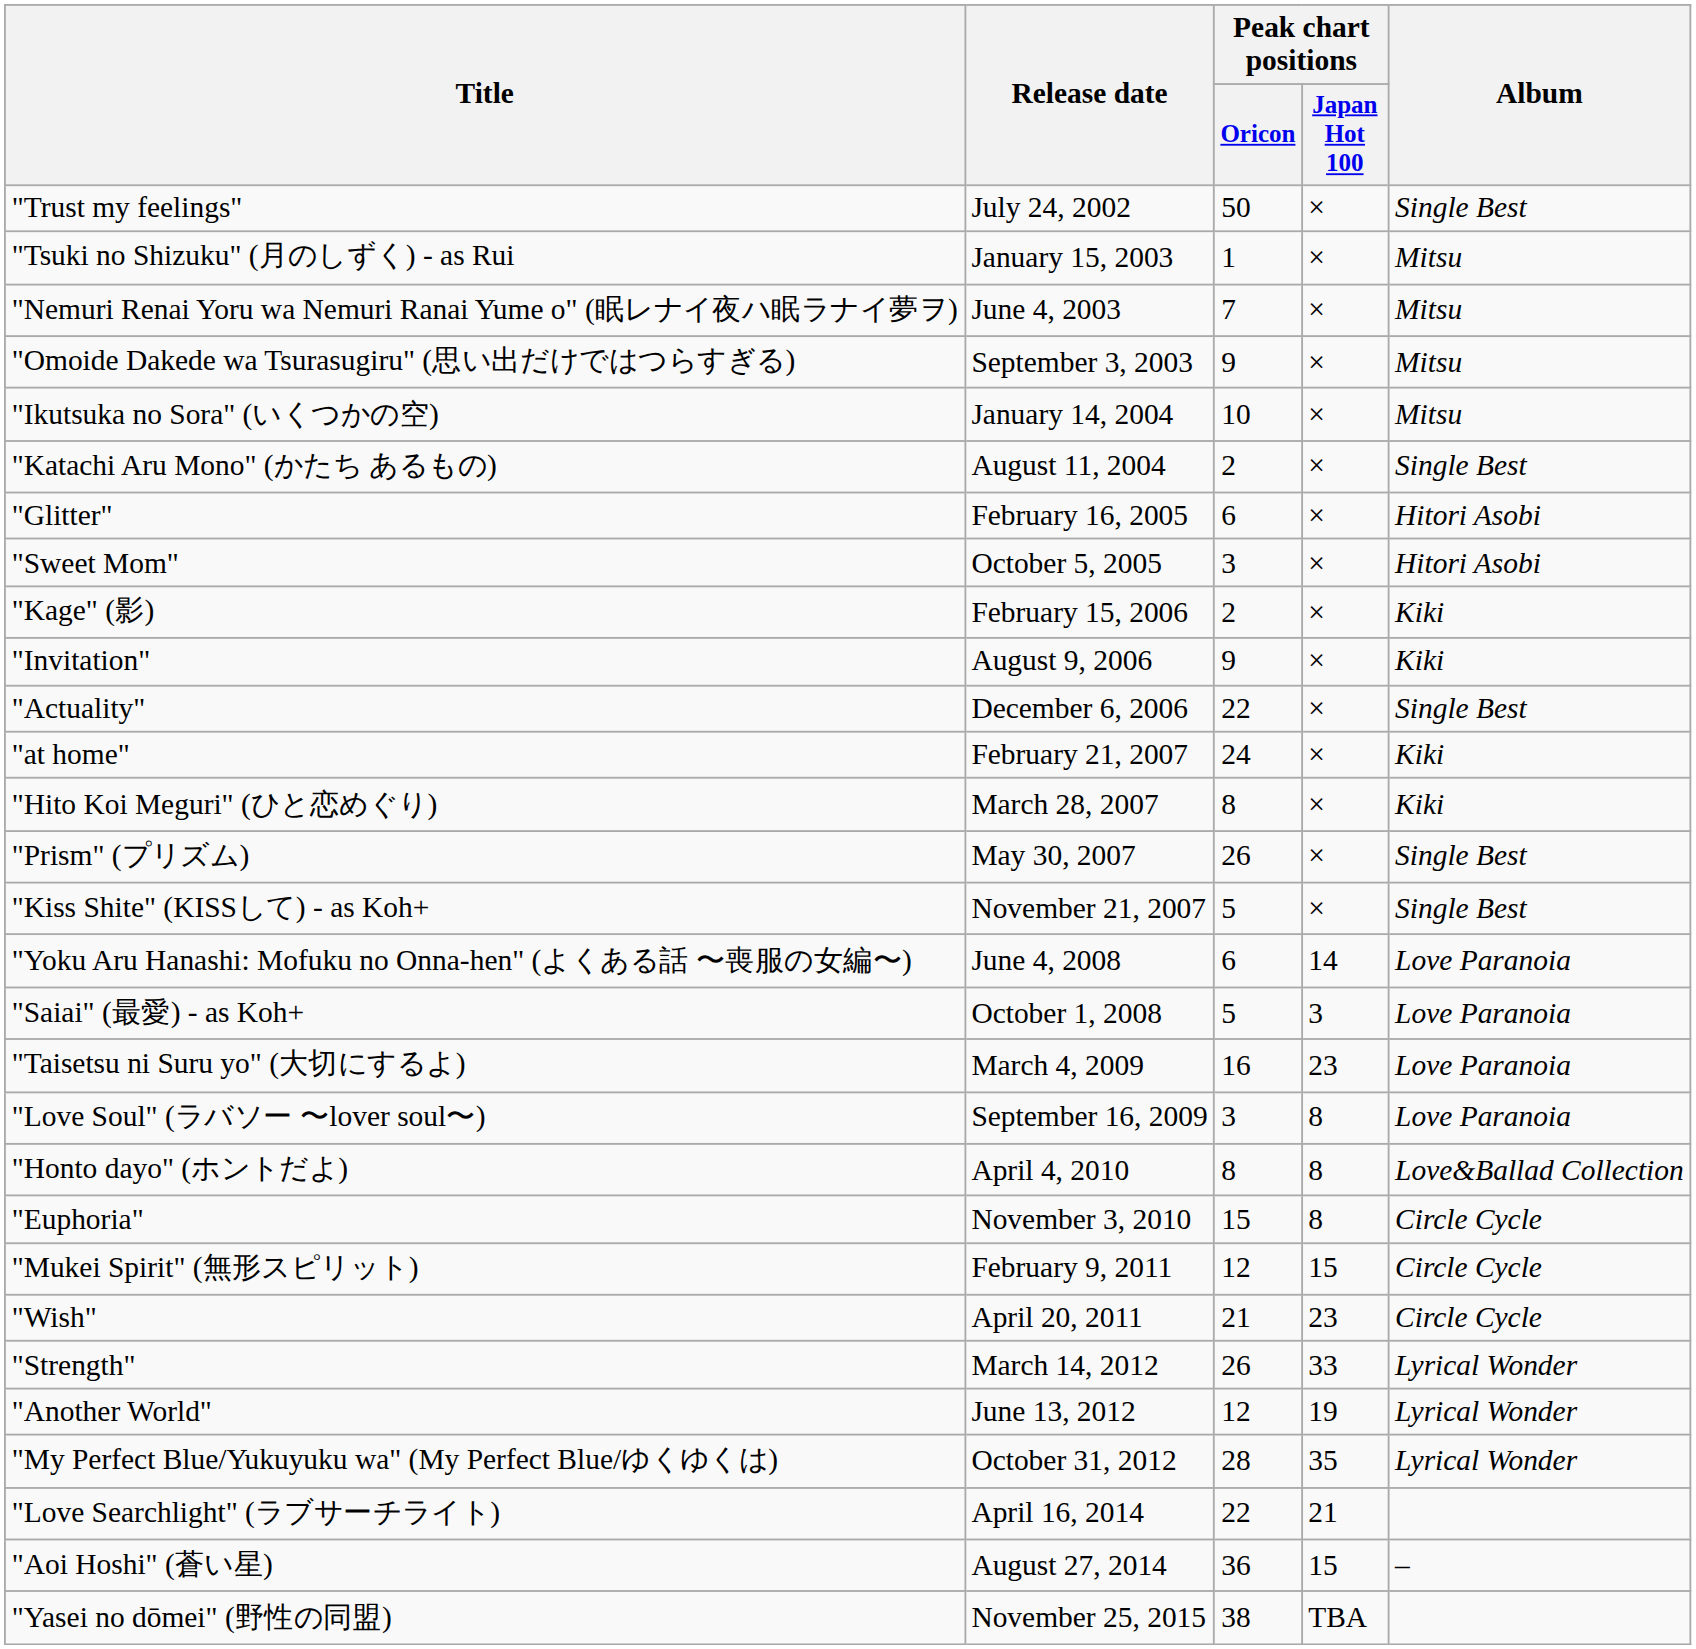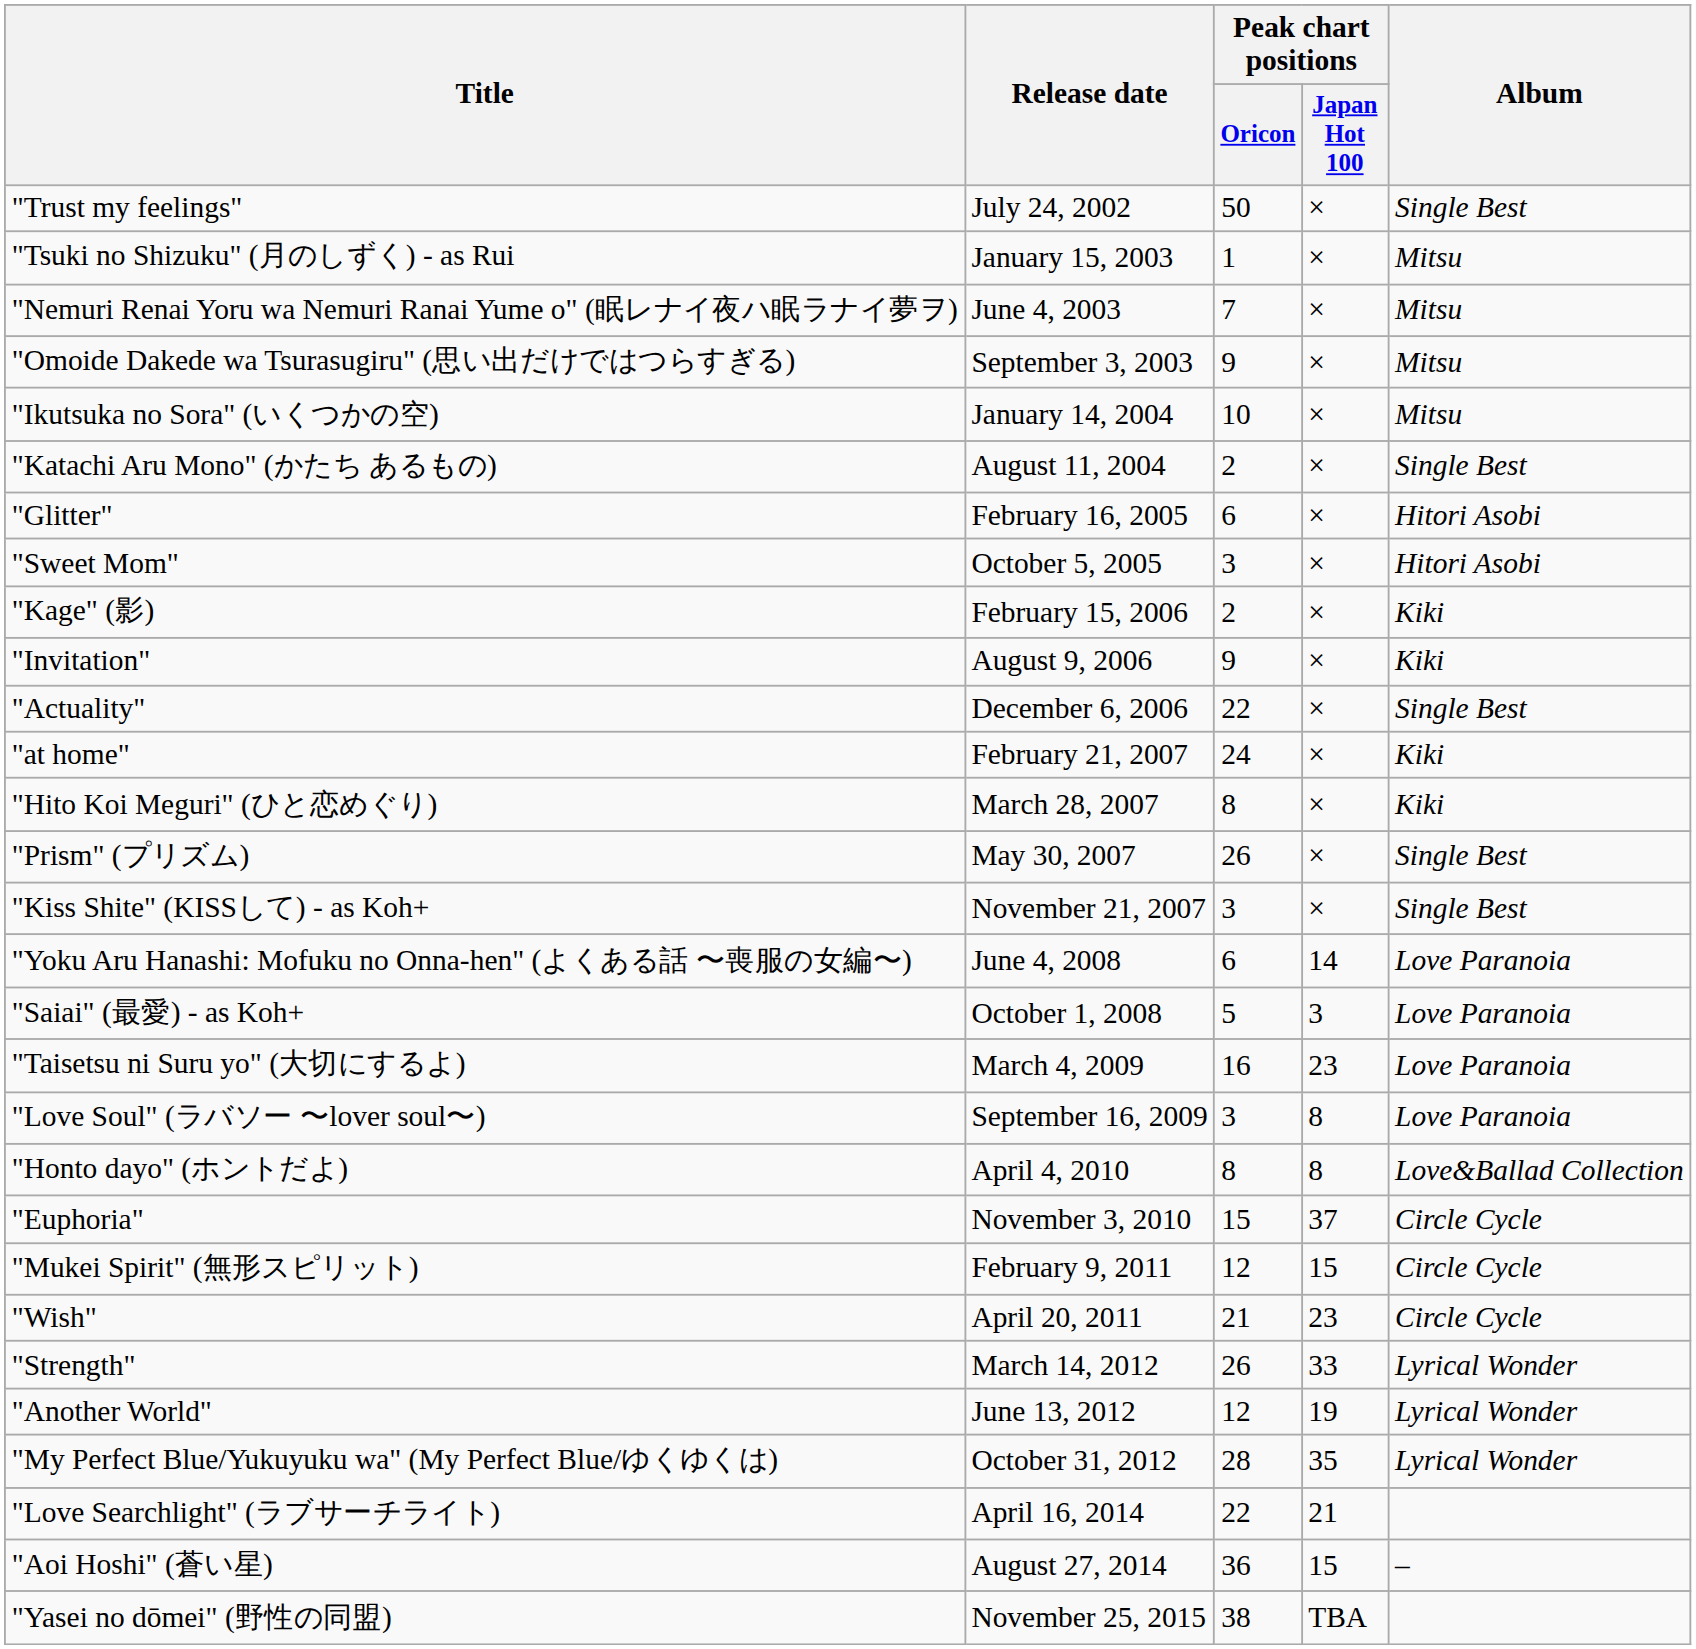"Kiss Shite" (KISSして) - as Koh+ | Peak chart positions / Oricon: 5 -> 3
"Euphoria" | Peak chart positions / Japan Hot 100: 8 -> 37
